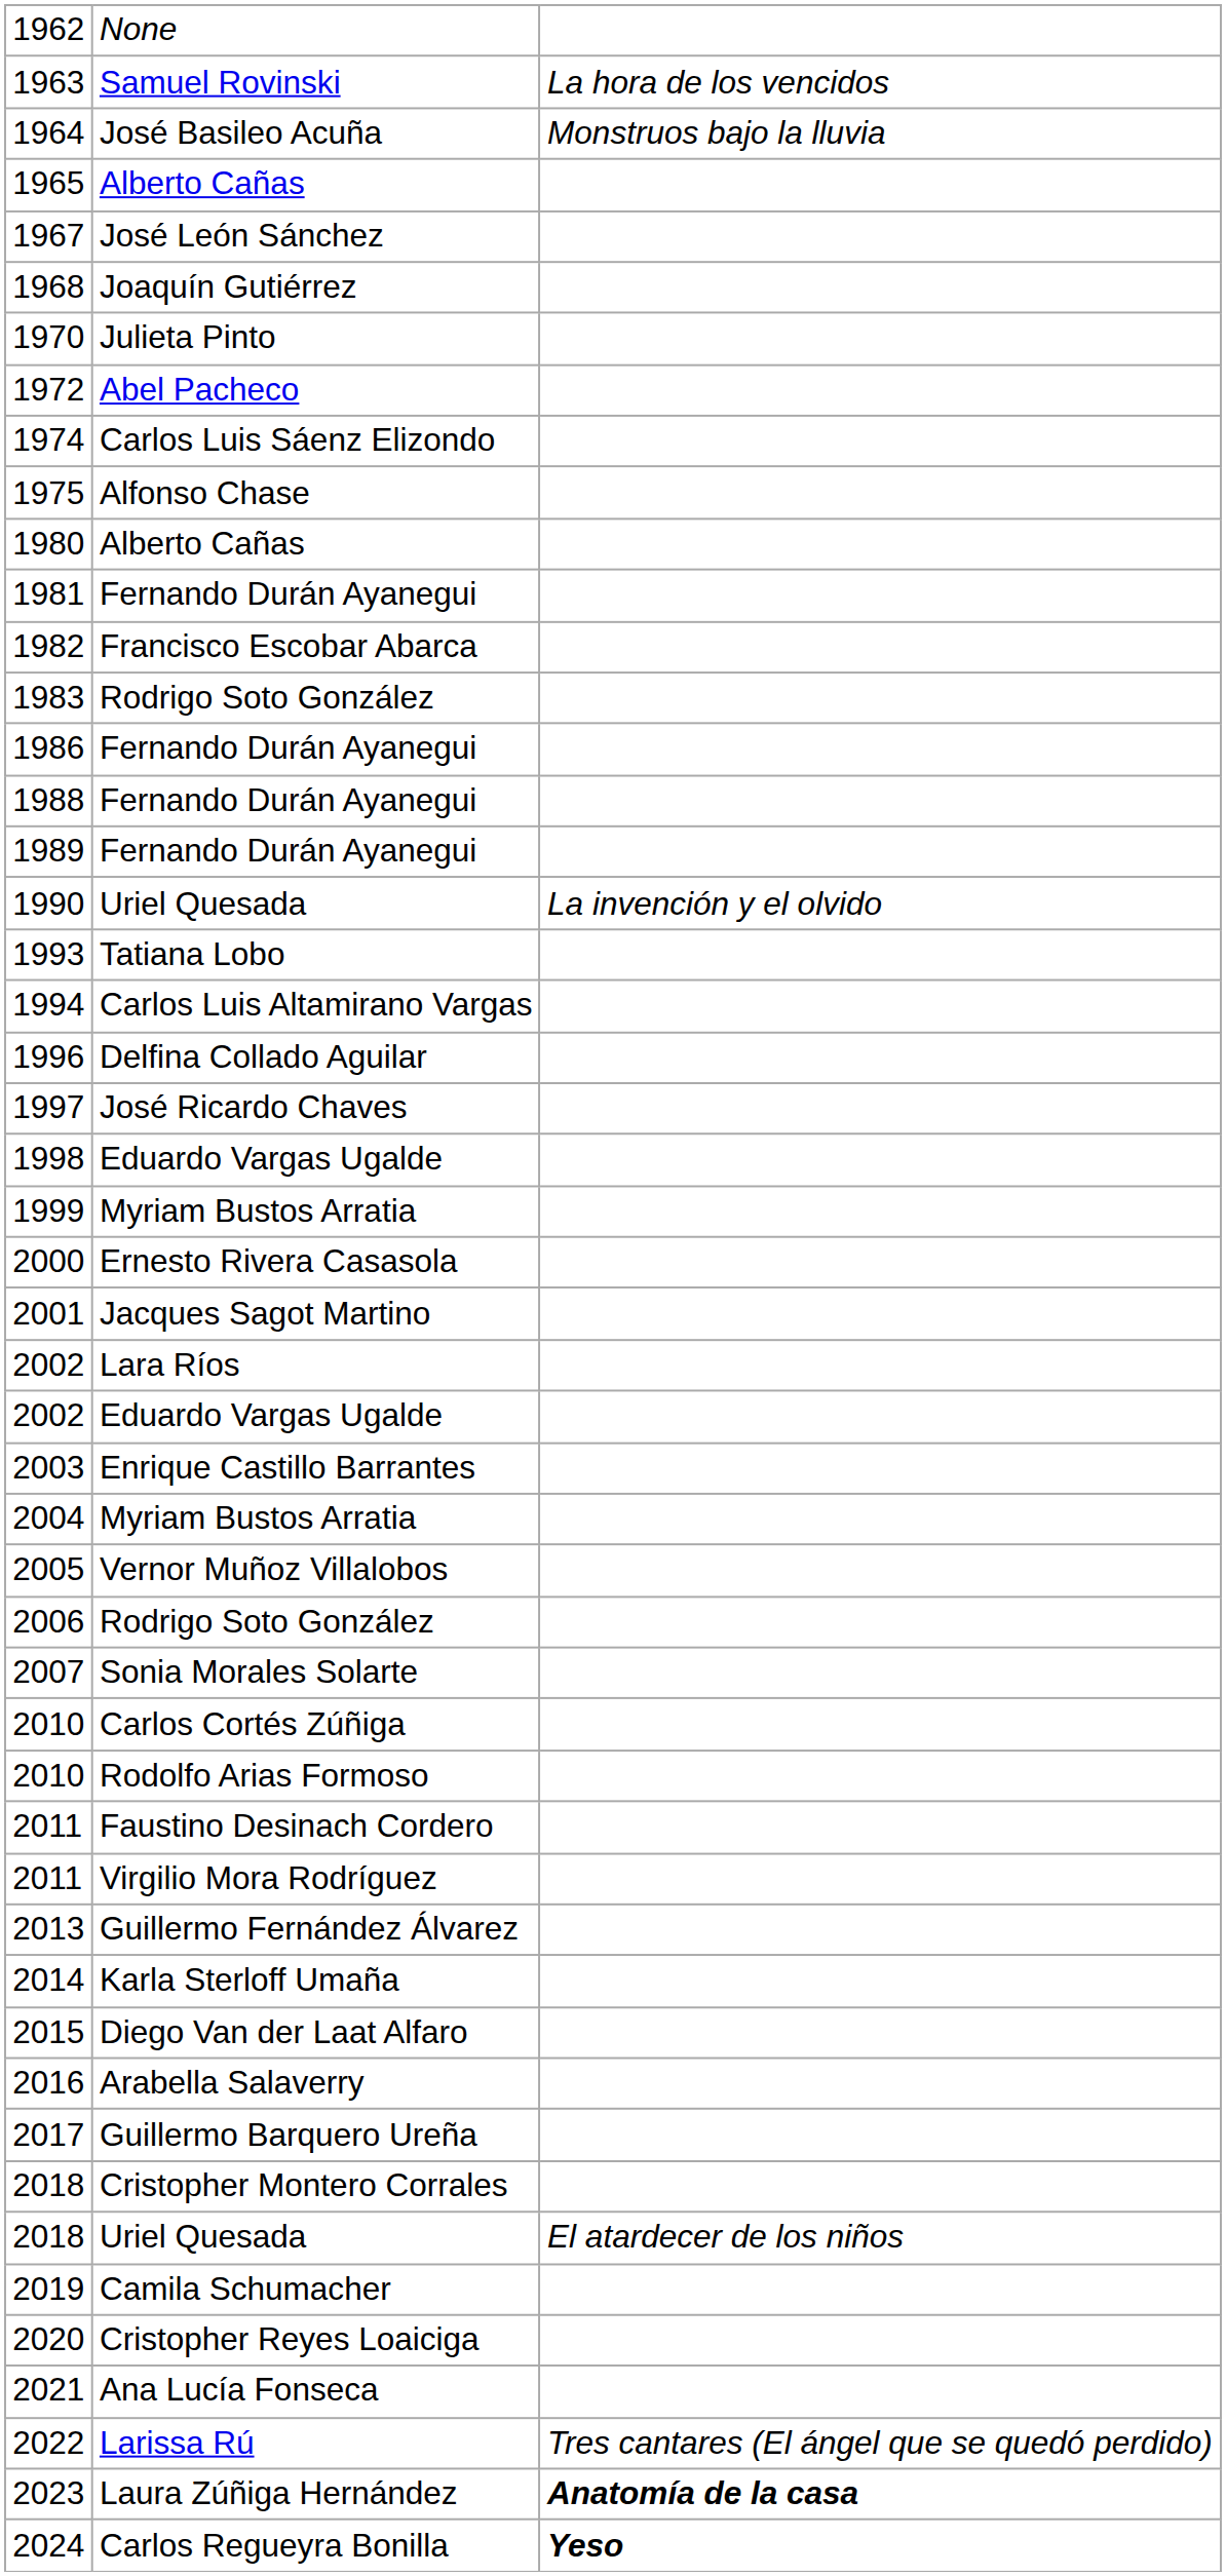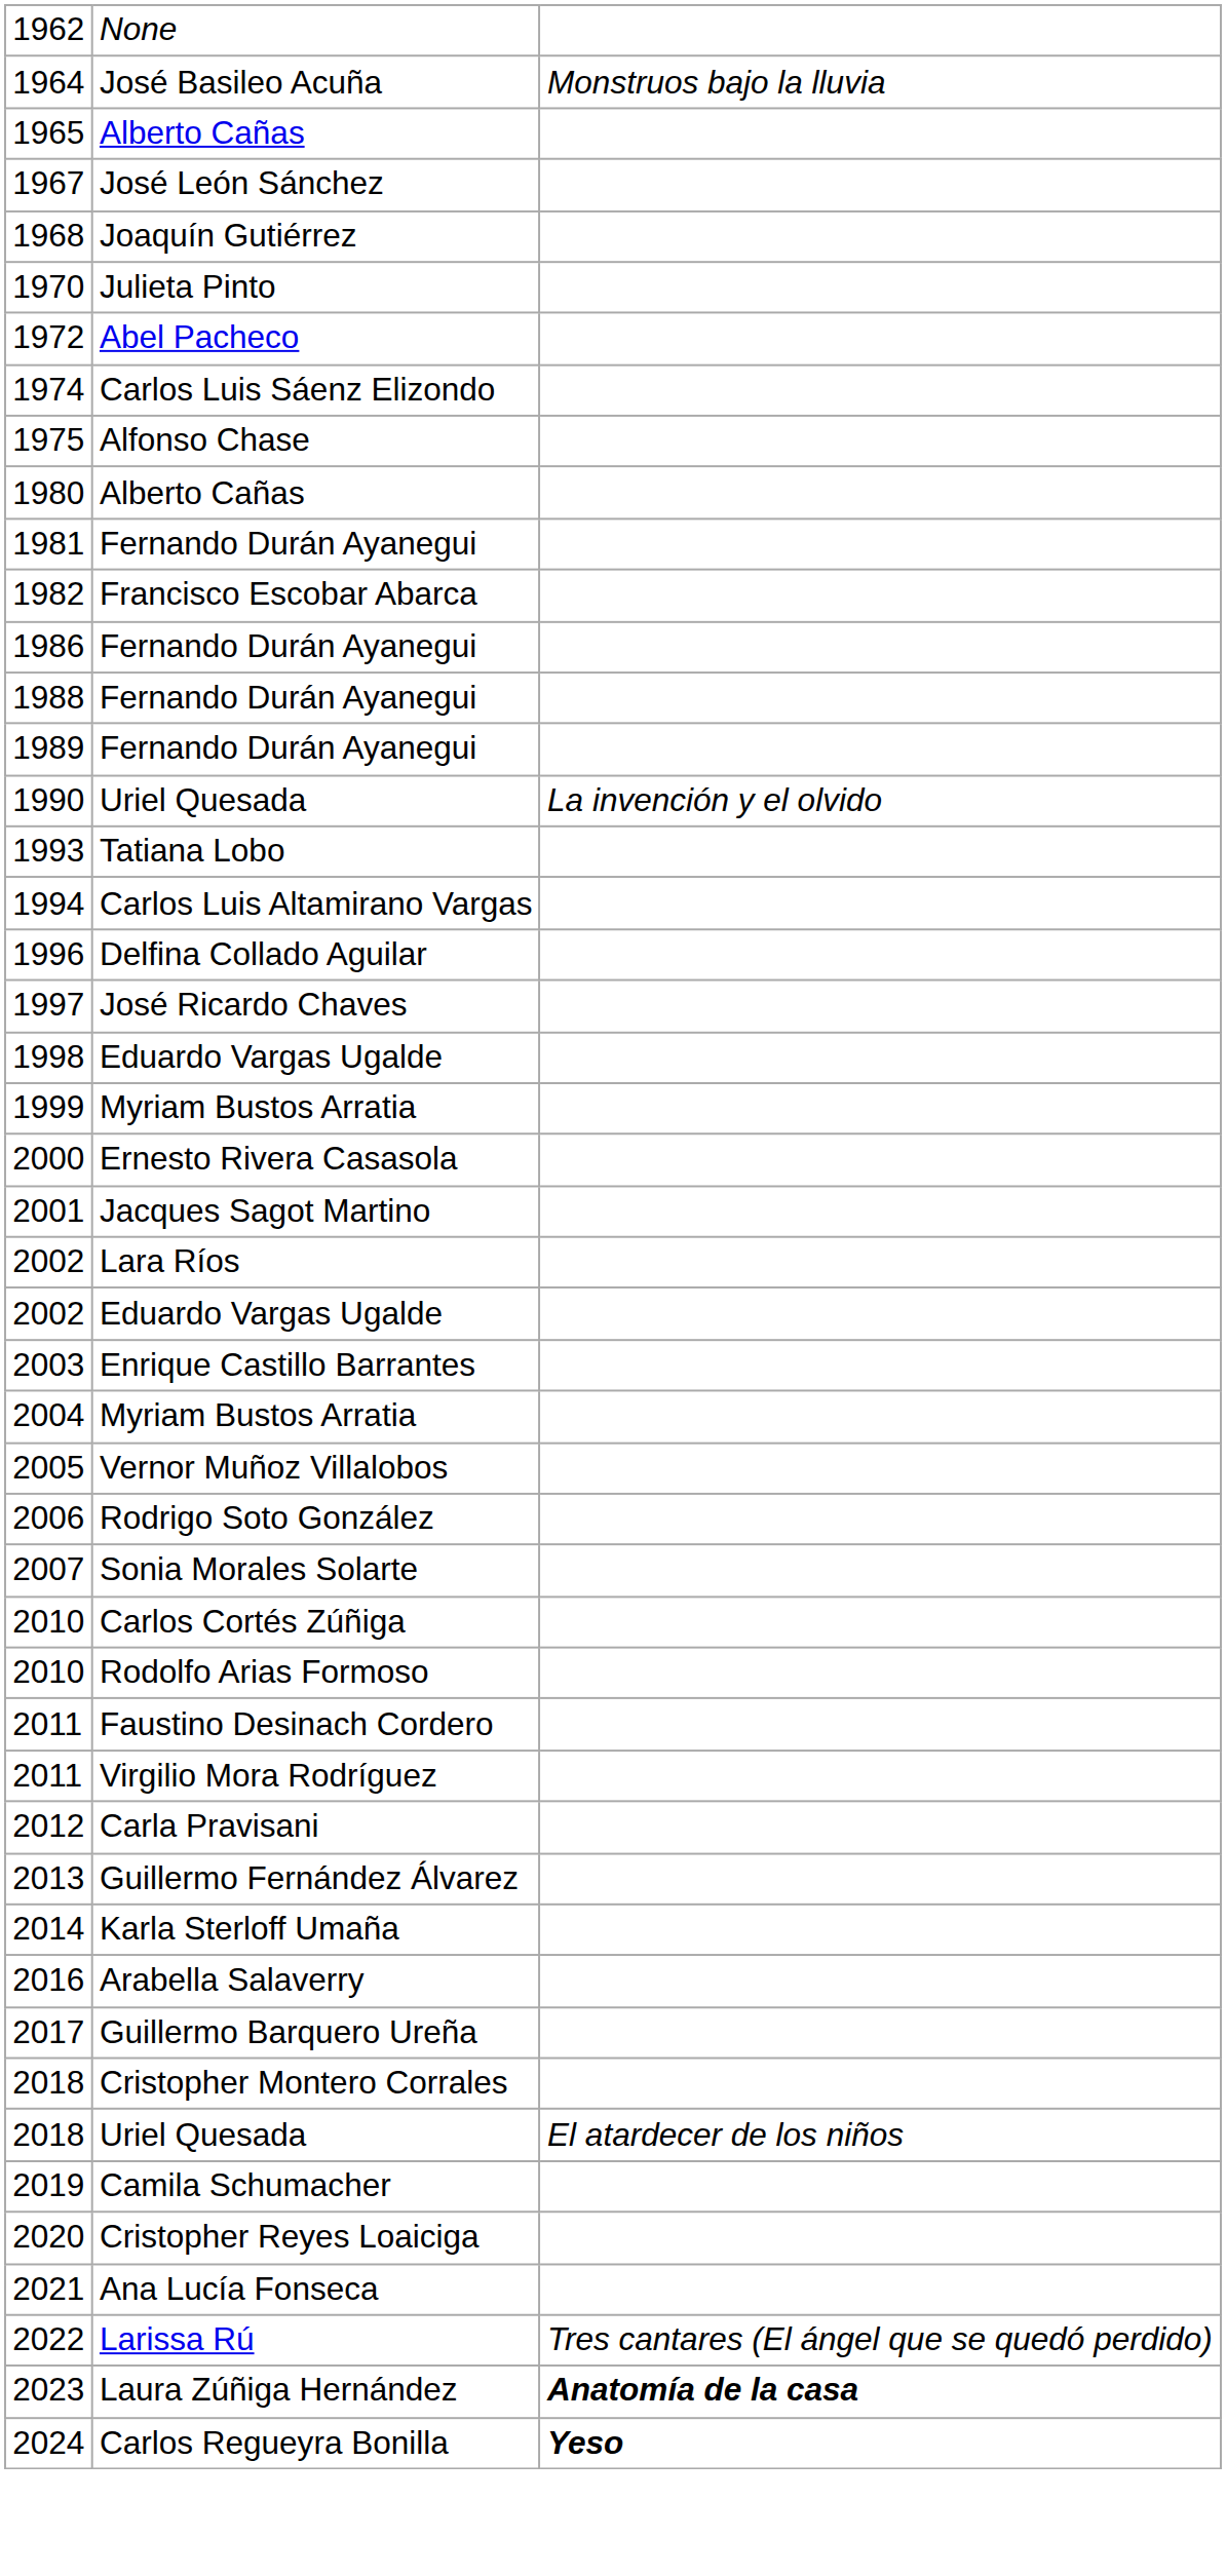- row: 1963 | Samuel Rovinski | La hora de los vencidos
- row: 1983 | Rodrigo Soto González
+ row: 2012 | Carla Pravisani
- row: 2015 | Diego Van der Laat Alfaro
